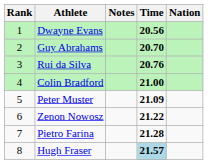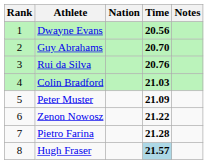columns swapped: Nation <-> Notes
Colin Bradford | Time: 21.00 -> 21.03
